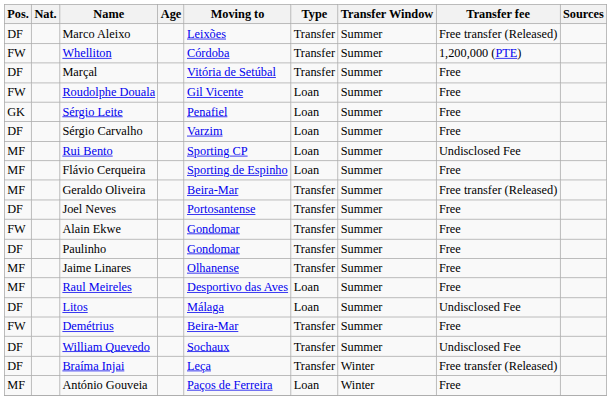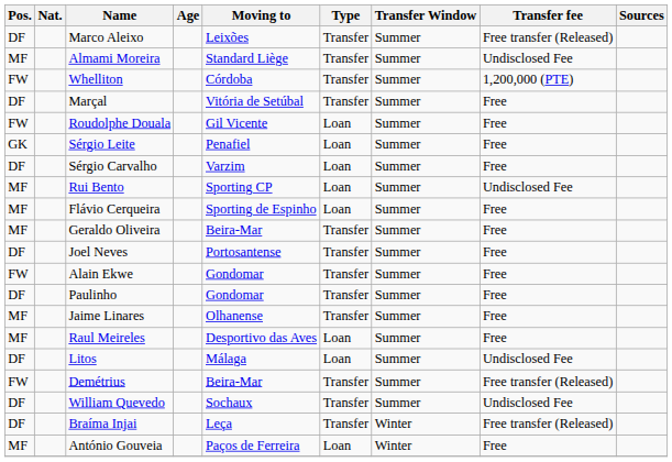+ row: MF | Almami Moreira | Standard Liège | Transfer | Summer | Undisclosed Fee
Geraldo Oliveira | Transfer fee: Free transfer (Released) -> Free
Demétrius | Transfer fee: Free -> Free transfer (Released)
